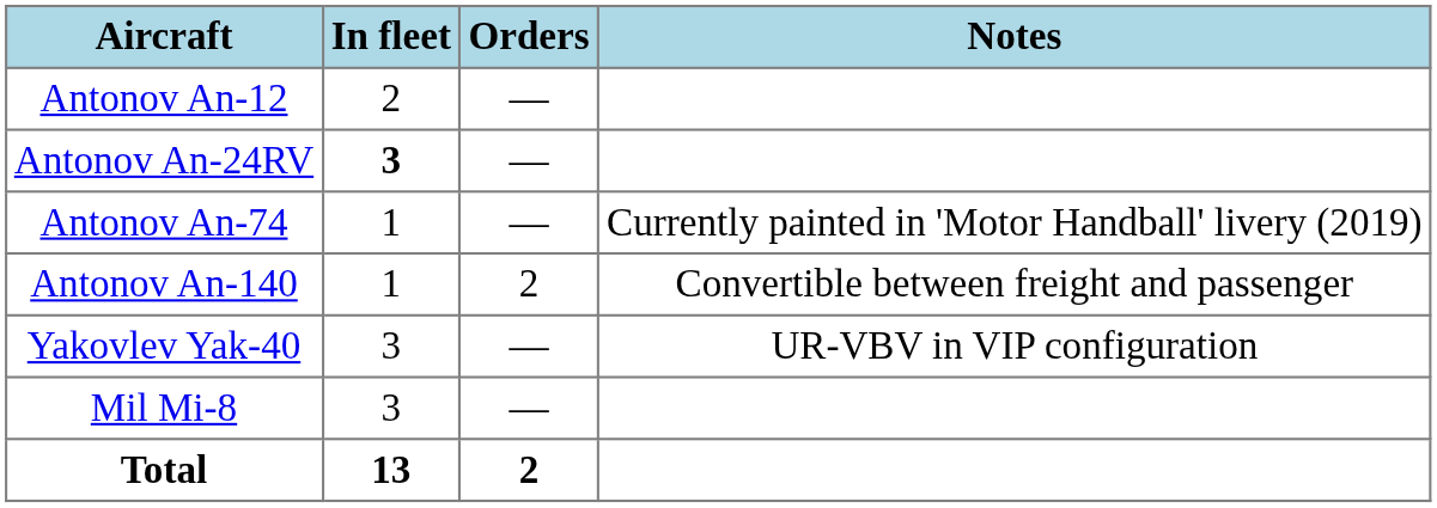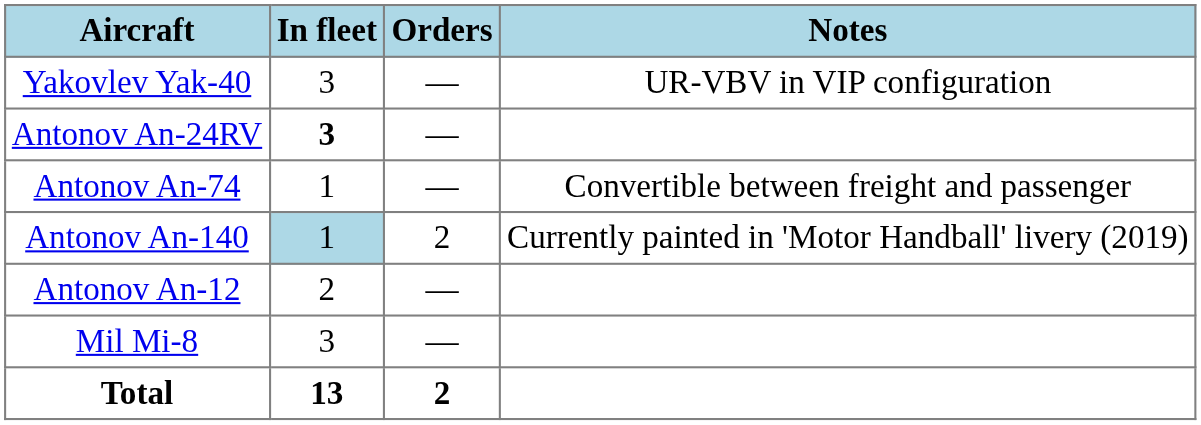rows swapped: Antonov An-12 <-> Yakovlev Yak-40
Antonov An-74 | Notes: Currently painted in 'Motor Handball' livery (2019) -> Convertible between freight and passenger
Antonov An-140 | In fleet: no background -> lightblue background
Antonov An-140 | Notes: Convertible between freight and passenger -> Currently painted in 'Motor Handball' livery (2019)
